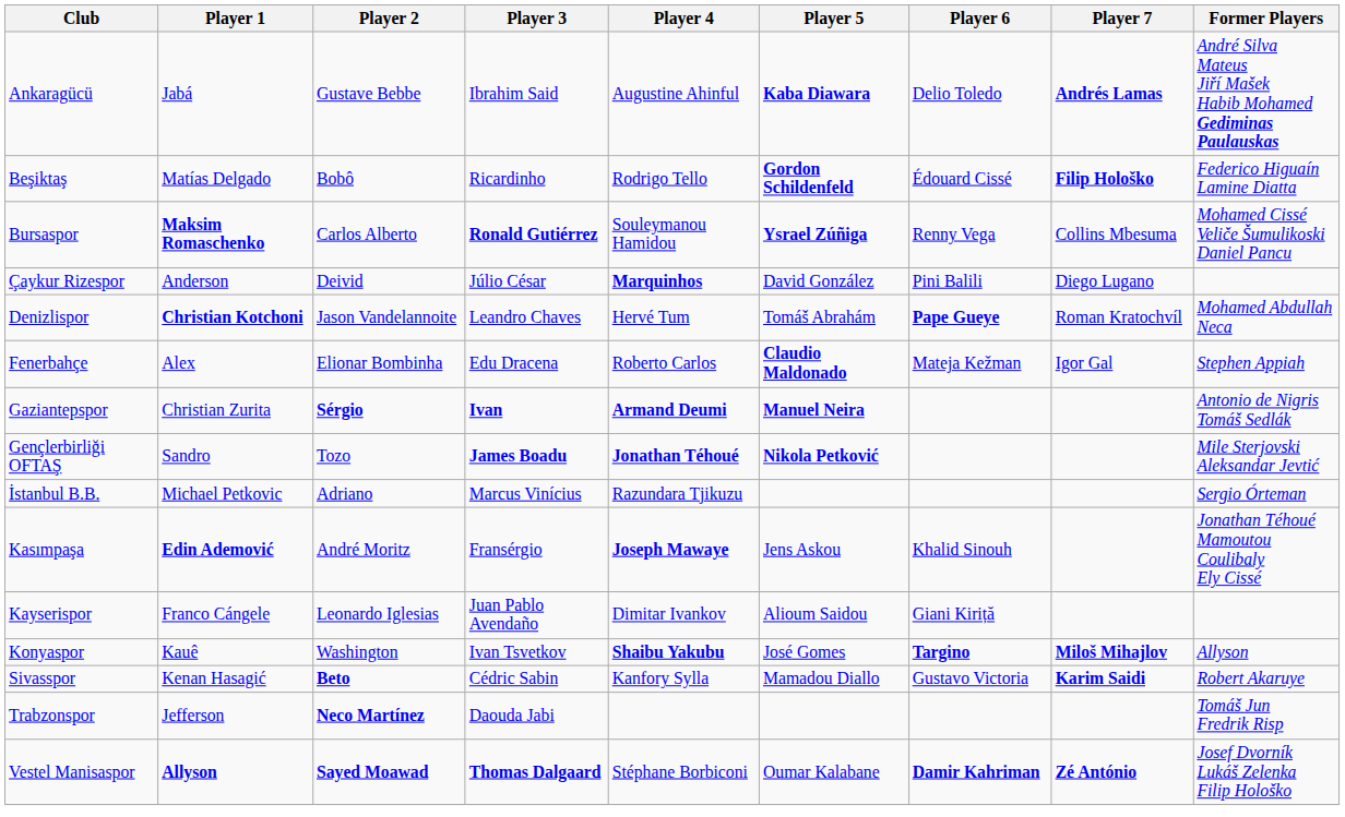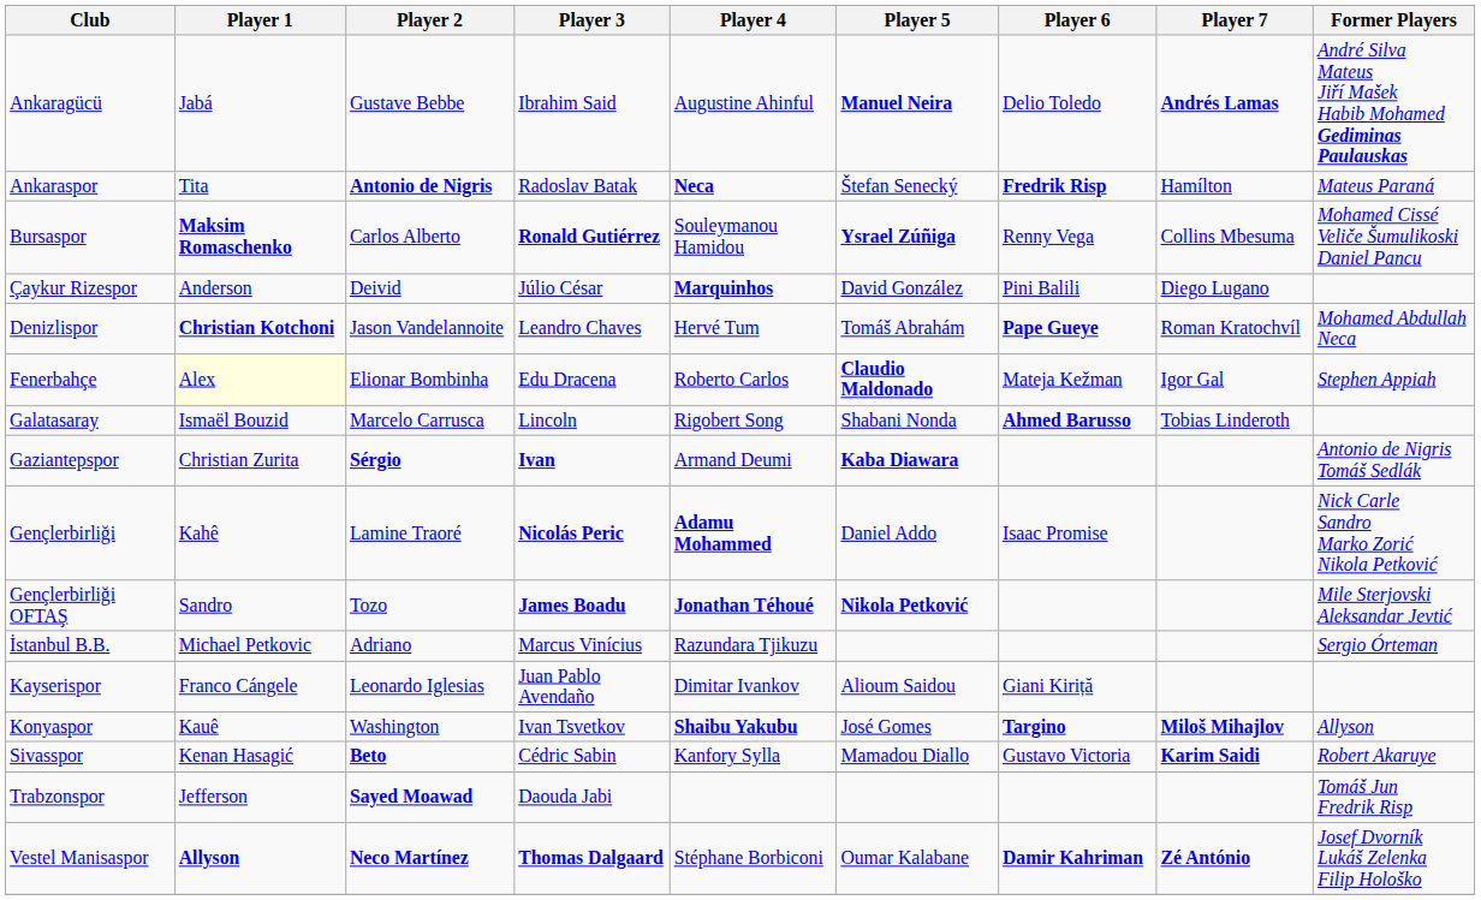Ankaragücü | Player 5: Kaba Diawara -> Manuel Neira
+ row: Ankaraspor | Tita | Antonio de Nigris | Radoslav Batak | Neca | Štefan Senecký | Fredrik Risp | Hamílton | Mateus Paraná
- row: Beşiktaş | Matías Delgado | Bobô | Ricardinho | Rodrigo Tello | Gordon Schildenfeld | Édouard Cissé | Filip Hološko | Federico Higuaín Lamine Diatta
Fenerbahçe | Player 1: no background -> lightyellow background
+ row: Galatasaray | Ismaël Bouzid | Marcelo Carrusca | Lincoln | Rigobert Song | Shabani Nonda | Ahmed Barusso | Tobias Linderoth
Gaziantepspor | Player 4: bold -> normal
Gaziantepspor | Player 5: Manuel Neira -> Kaba Diawara
+ row: Gençlerbirliği | Kahê | Lamine Traoré | Nicolás Peric | Adamu Mohammed | Daniel Addo | Isaac Promise | Nick Carle Sandro Marko Zorić Nikola Petković
- row: Kasımpaşa | Edin Ademović | André Moritz | Fransérgio | Joseph Mawaye | Jens Askou | Khalid Sinouh | Jonathan Téhoué Mamoutou Coulibaly Ely Cissé
Trabzonspor | Player 2: Neco Martínez -> Sayed Moawad
Vestel Manisaspor | Player 2: Sayed Moawad -> Neco Martínez
